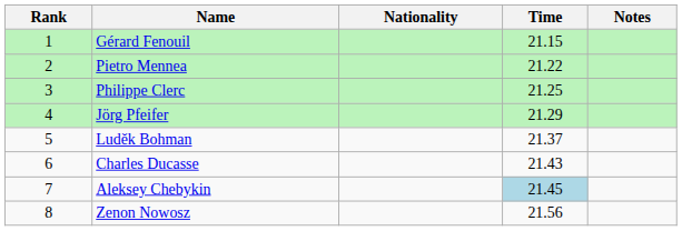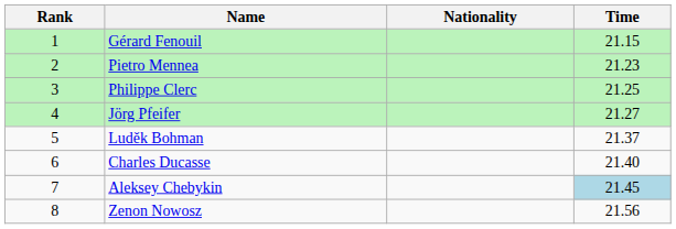- column: Notes
Pietro Mennea | Time: 21.22 -> 21.23
Jörg Pfeifer | Time: 21.29 -> 21.27
Charles Ducasse | Time: 21.43 -> 21.40
